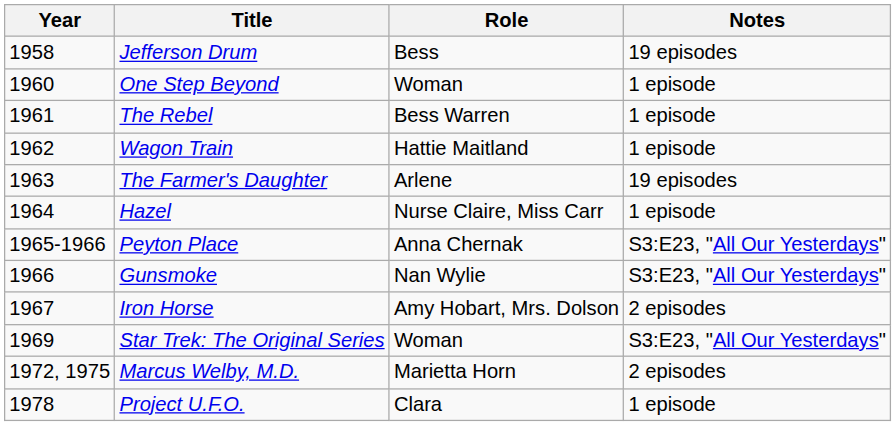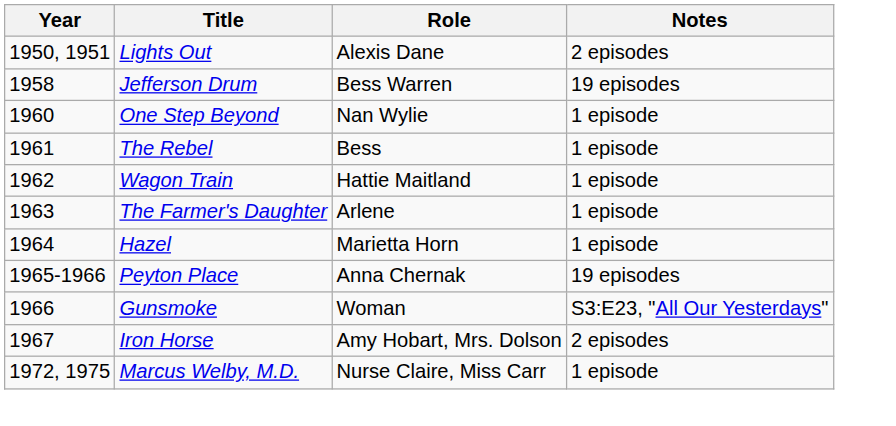+ row: 1950, 1951 | Lights Out | Alexis Dane | 2 episodes
Jefferson Drum | Role: Bess -> Bess Warren
One Step Beyond | Role: Woman -> Nan Wylie
The Rebel | Role: Bess Warren -> Bess
The Farmer's Daughter | Notes: 19 episodes -> 1 episode
Hazel | Role: Nurse Claire, Miss Carr -> Marietta Horn
Peyton Place | Notes: S3:E23, "All Our Yesterdays" -> 19 episodes
Gunsmoke | Role: Nan Wylie -> Woman
- row: 1969 | Star Trek: The Original Series | Woman | S3:E23, "All Our Yesterdays"
Marcus Welby, M.D. | Role: Marietta Horn -> Nurse Claire, Miss Carr
Marcus Welby, M.D. | Notes: 2 episodes -> 1 episode
- row: 1978 | Project U.F.O. | Clara | 1 episode
